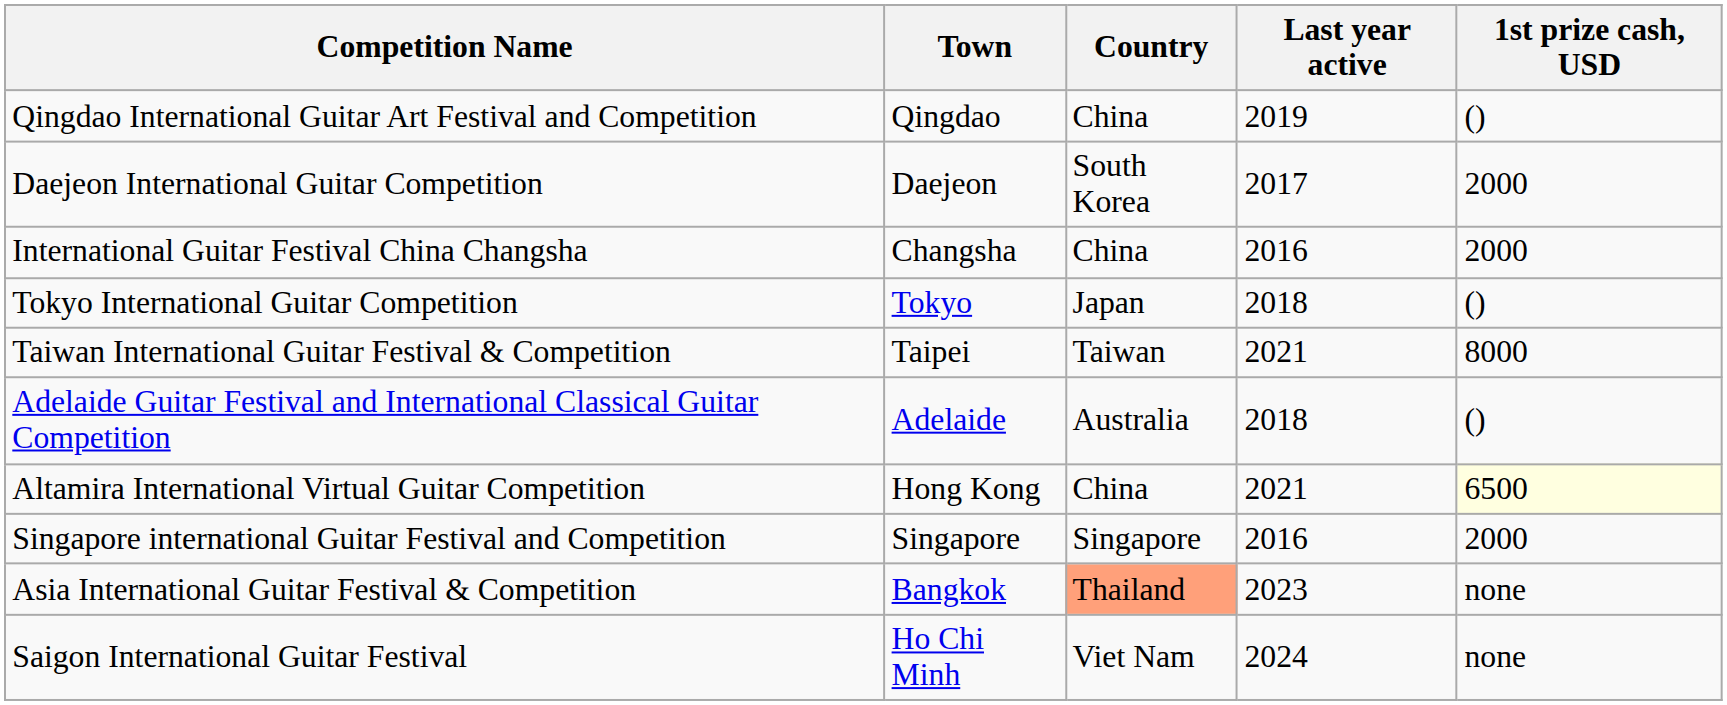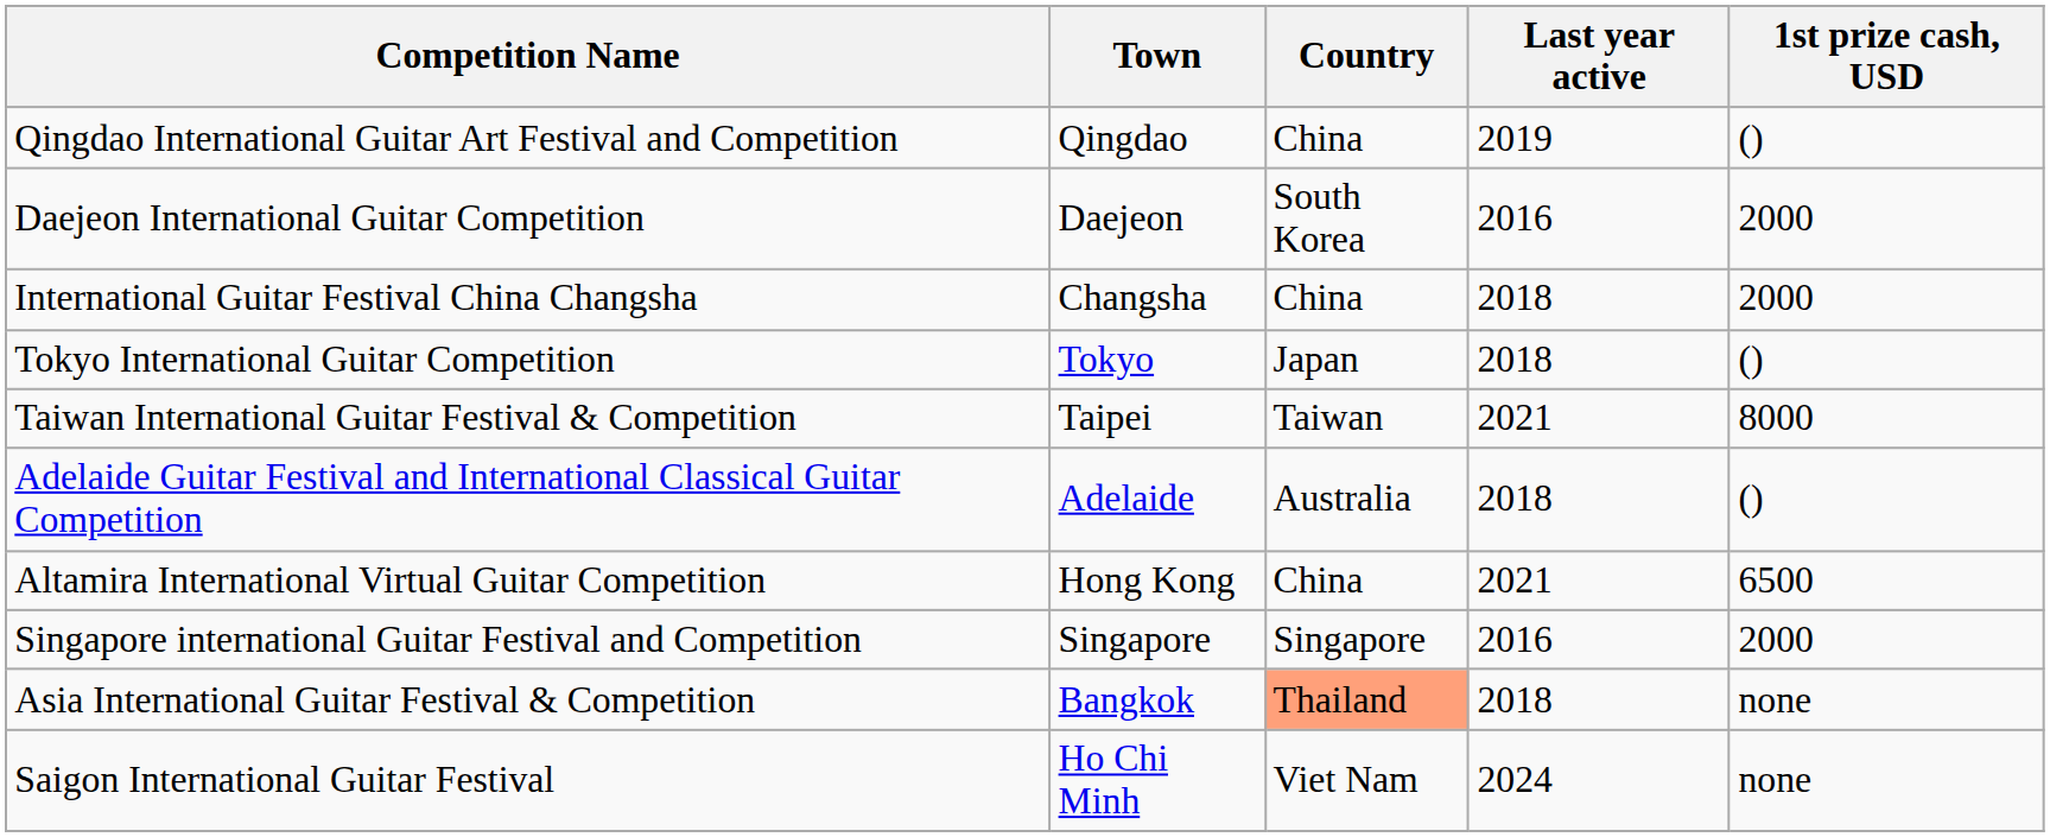Daejeon International Guitar Competition | Last year active: 2017 -> 2016
International Guitar Festival China Changsha | Last year active: 2016 -> 2018
Altamira International Virtual Guitar Competition | 1st prize cash, USD: lightyellow background -> no background
Asia International Guitar Festival & Competition | Last year active: 2023 -> 2018
